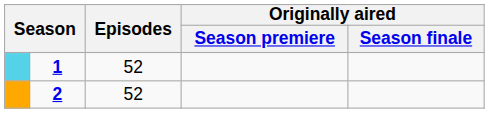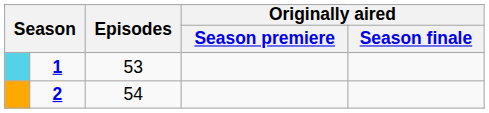1 | Episodes: 52 -> 53
2 | Episodes: 52 -> 54
